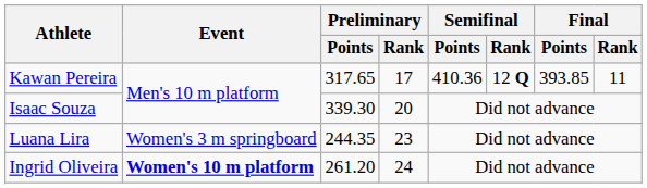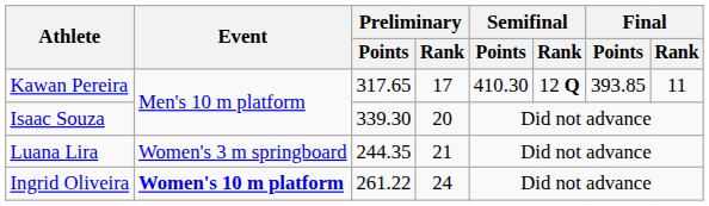Kawan Pereira | Semifinal / Points: 410.36 -> 410.30
Luana Lira | Preliminary / Rank: 23 -> 21
Ingrid Oliveira | Preliminary / Points: 261.20 -> 261.22
